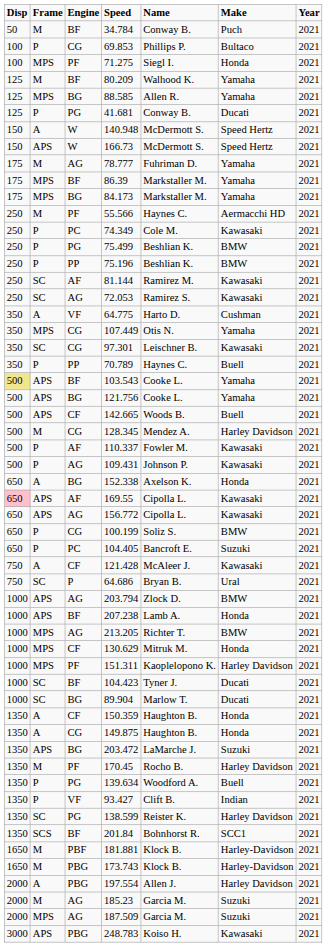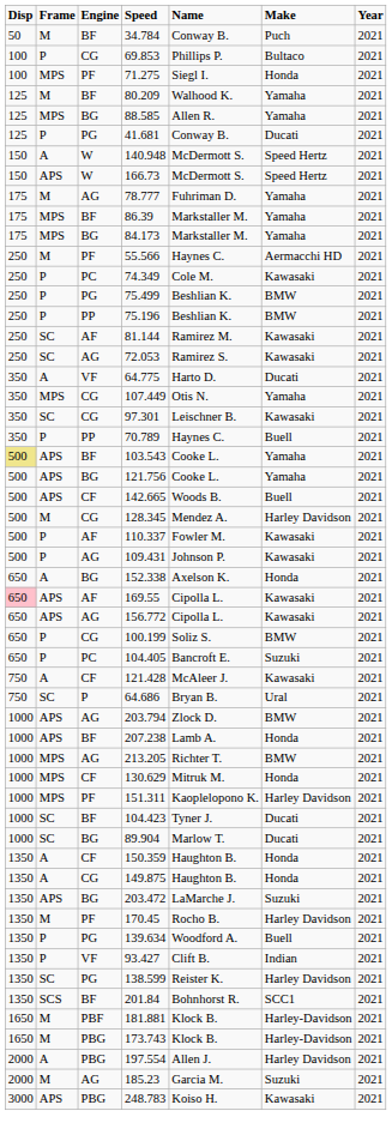64.775 | Make: Cushman -> Ducati
- row: 2000 | MPS | AG | 187.509 | Garcia M. | Suzuki | 2021
